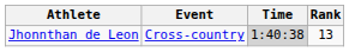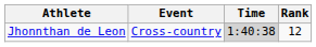Jhonnthan de Leon | Rank: 13 -> 12
